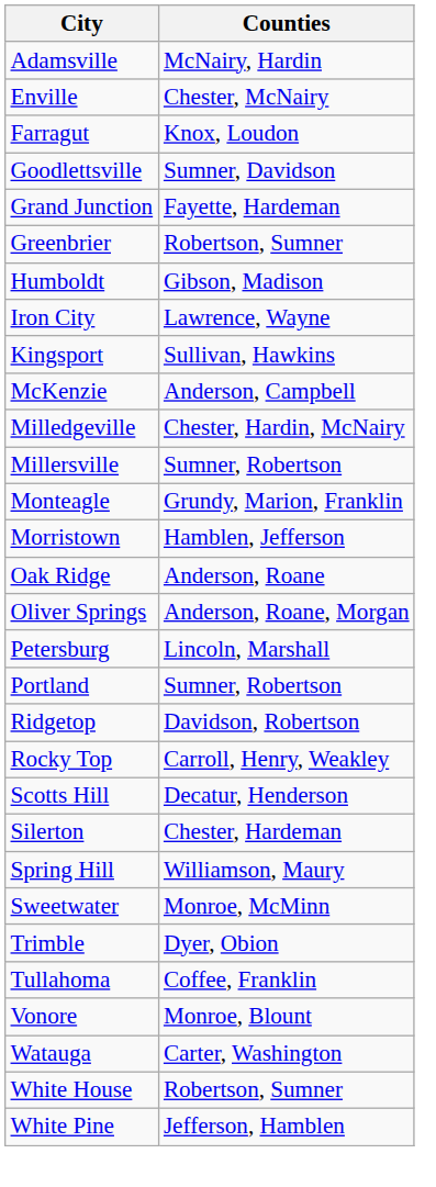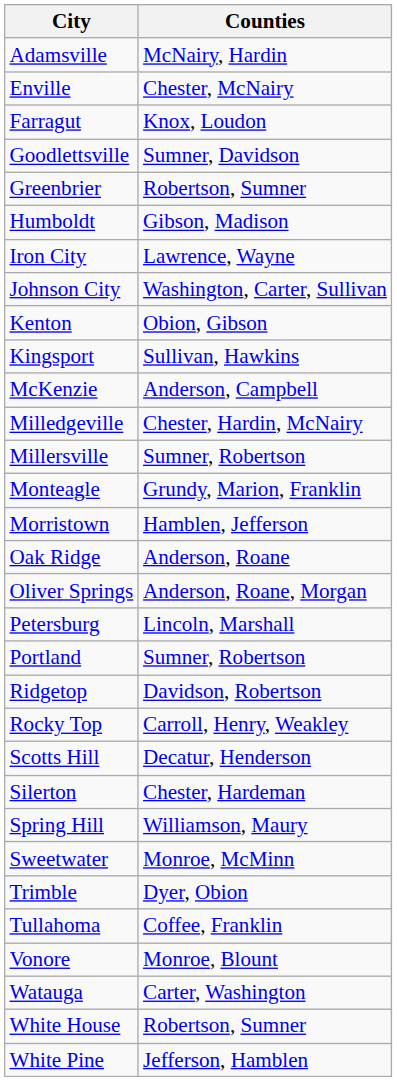- row: Grand Junction | Fayette, Hardeman
+ row: Johnson City | Washington, Carter, Sullivan
+ row: Kenton | Obion, Gibson
